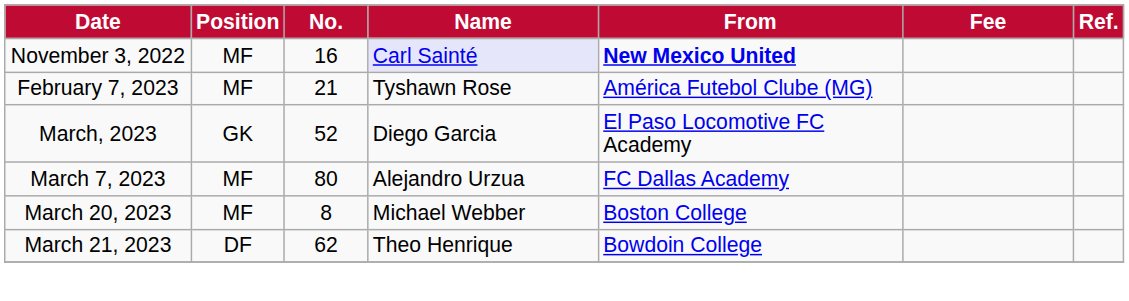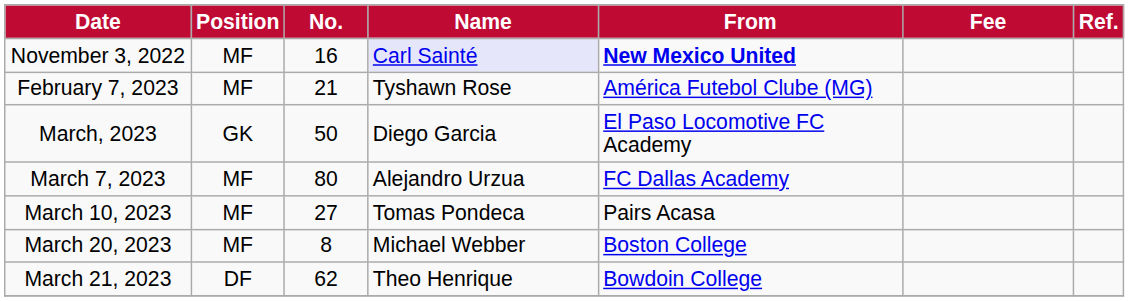March, 2023 | No.: 52 -> 50
+ row: March 10, 2023 | MF | 27 | Tomas Pondeca | Pairs Acasa
